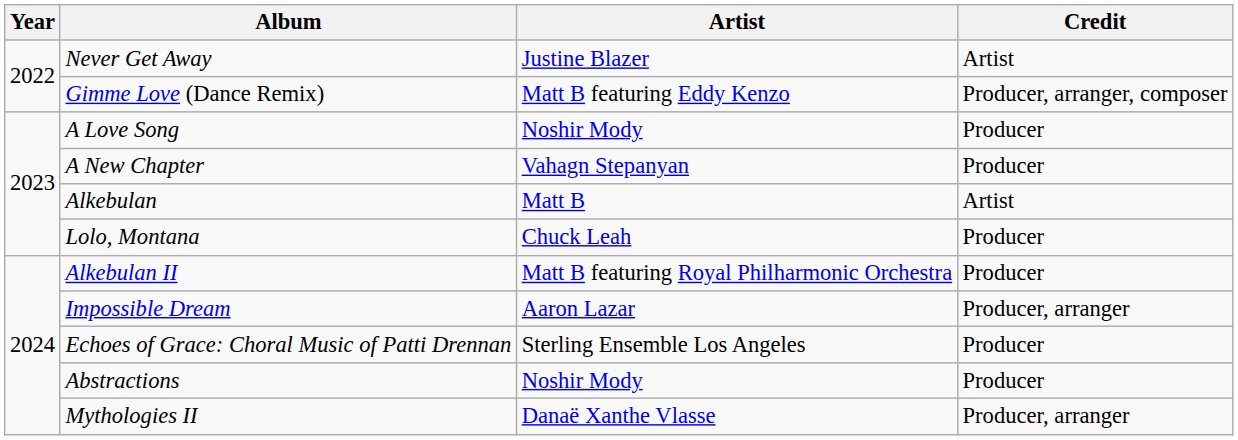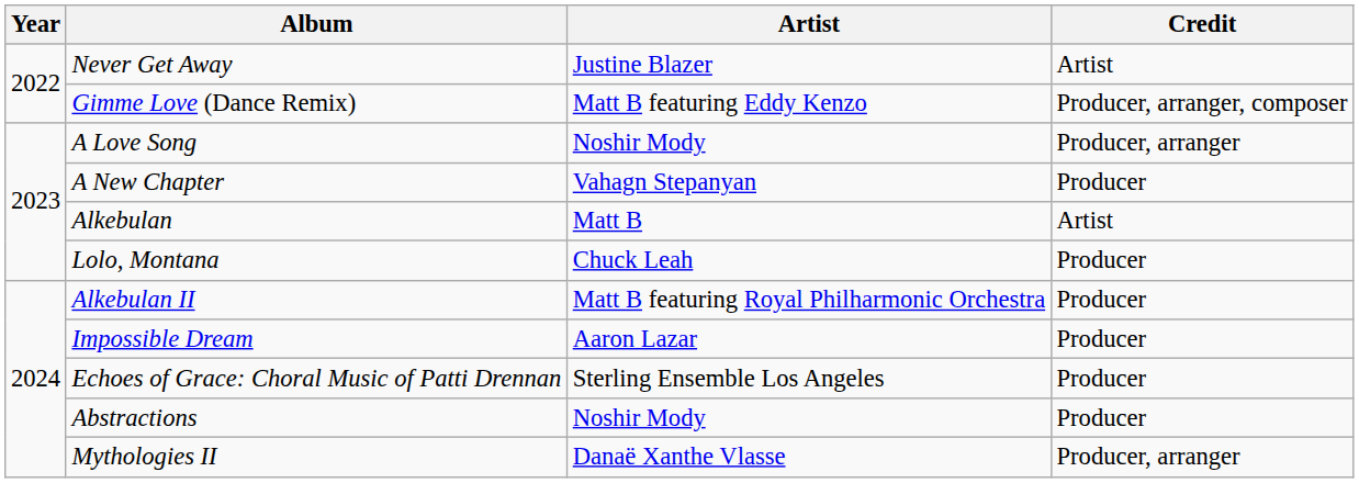A Love Song | Credit: Producer -> Producer, arranger
Impossible Dream | Credit: Producer, arranger -> Producer
